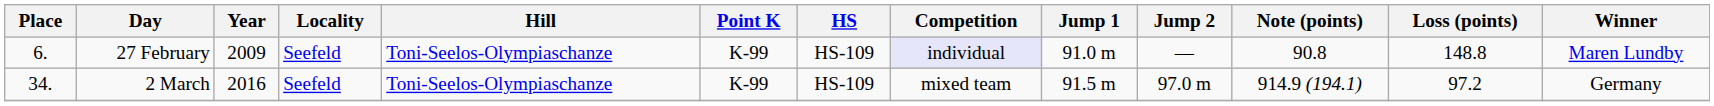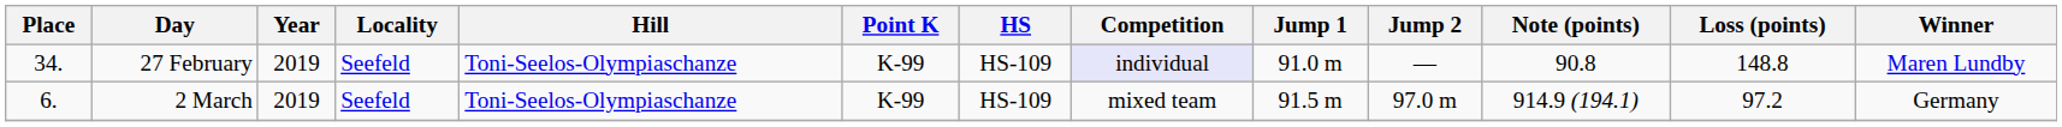27 February | Place: 6. -> 34.
27 February | Year: 2009 -> 2019
2 March | Place: 34. -> 6.
2 March | Year: 2016 -> 2019
